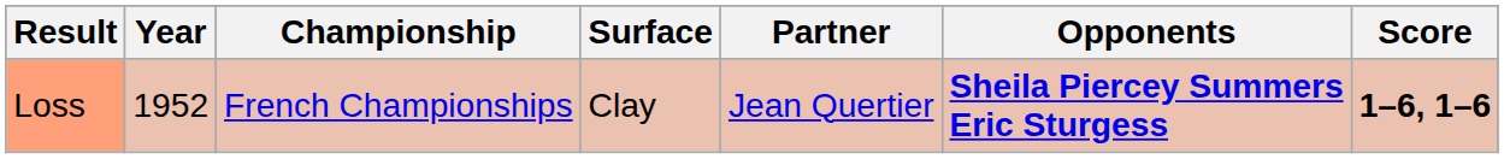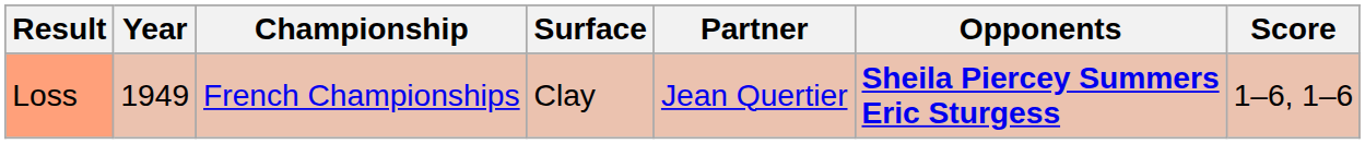Loss | Year: 1952 -> 1949
Loss | Score: bold -> normal
